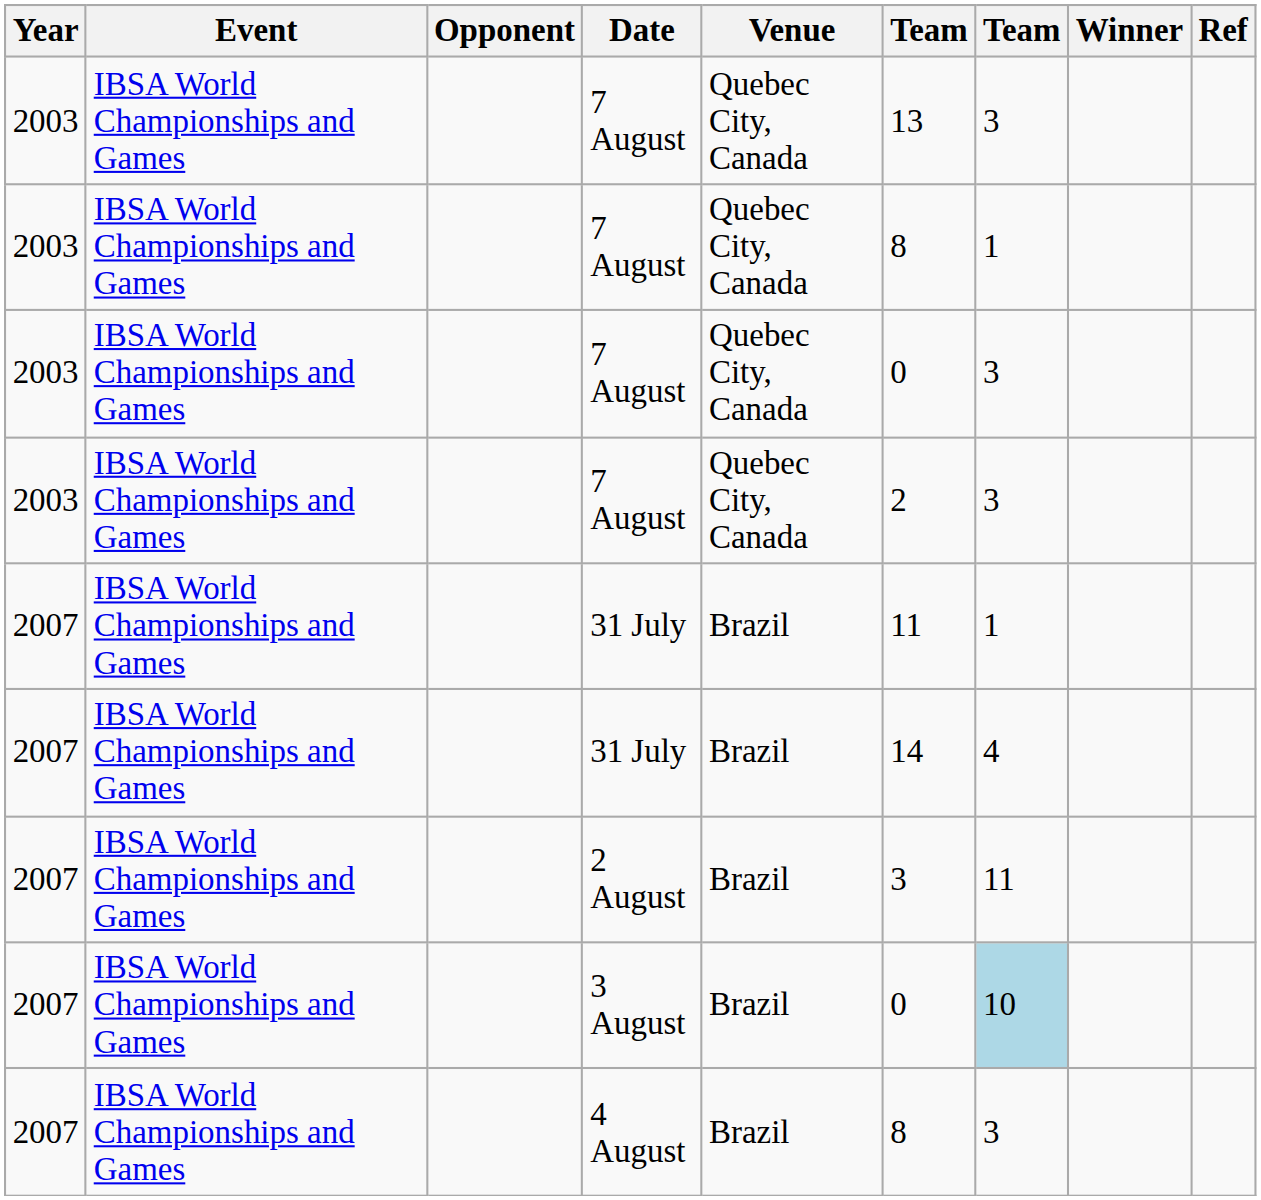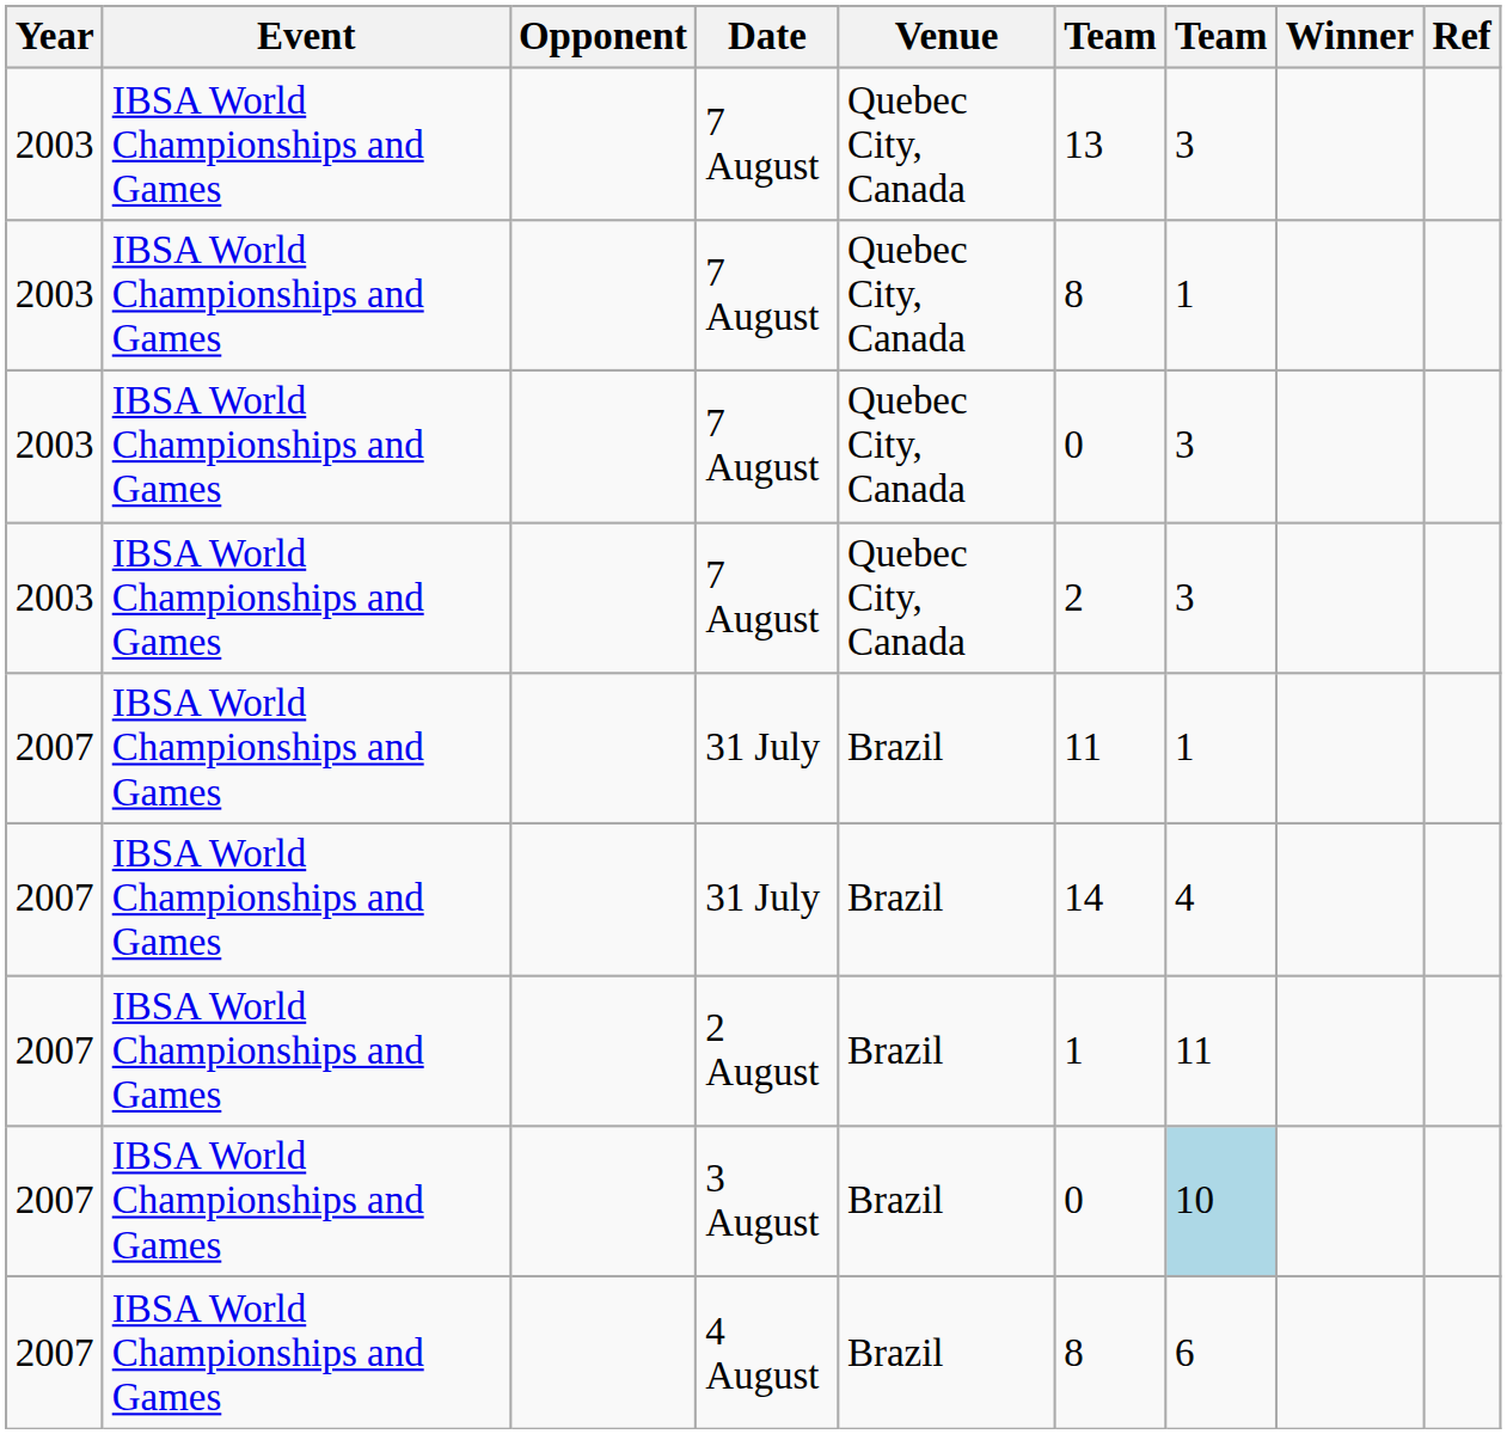2 August | column 6: 3 -> 1
4 August | column 7: 3 -> 6
